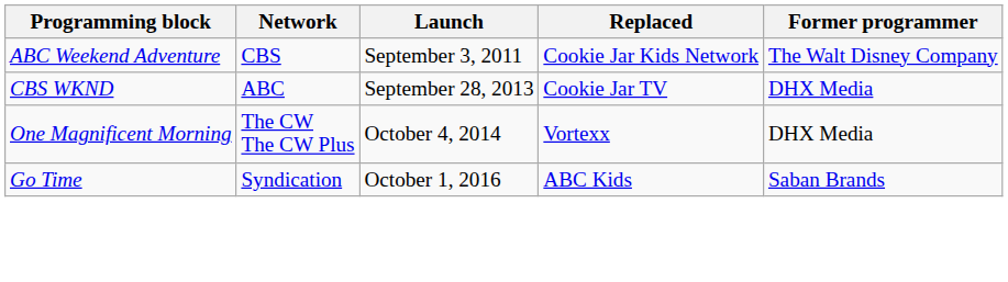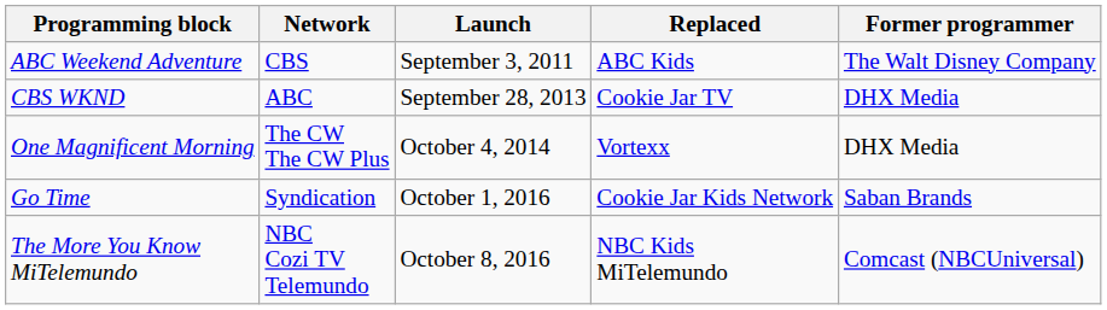ABC Weekend Adventure | Replaced: Cookie Jar Kids Network -> ABC Kids
Go Time | Replaced: ABC Kids -> Cookie Jar Kids Network
+ row: The More You Know MiTelemundo | NBC Cozi TV Telemundo | October 8, 2016 | NBC Kids MiTelemundo | Comcast (NBCUniversal)
